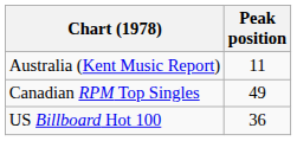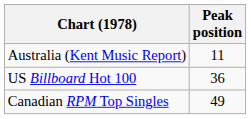rows swapped: Canadian RPM Top Singles <-> US Billboard Hot 100
